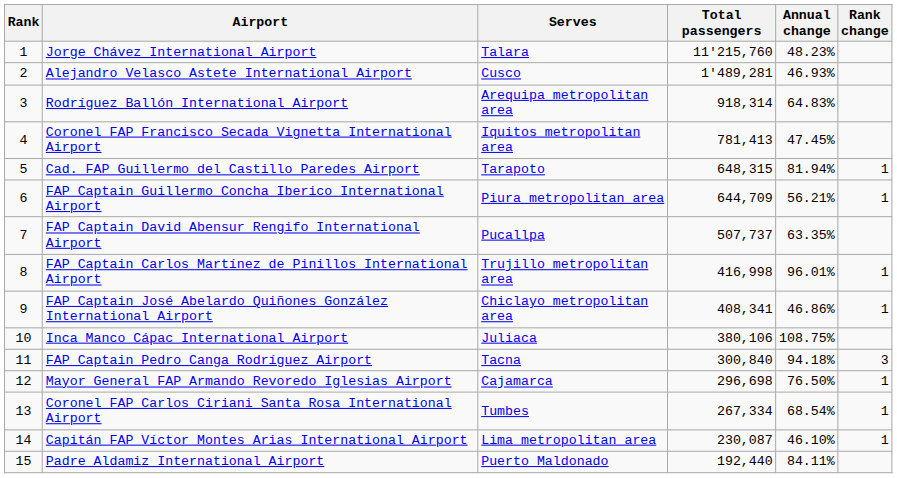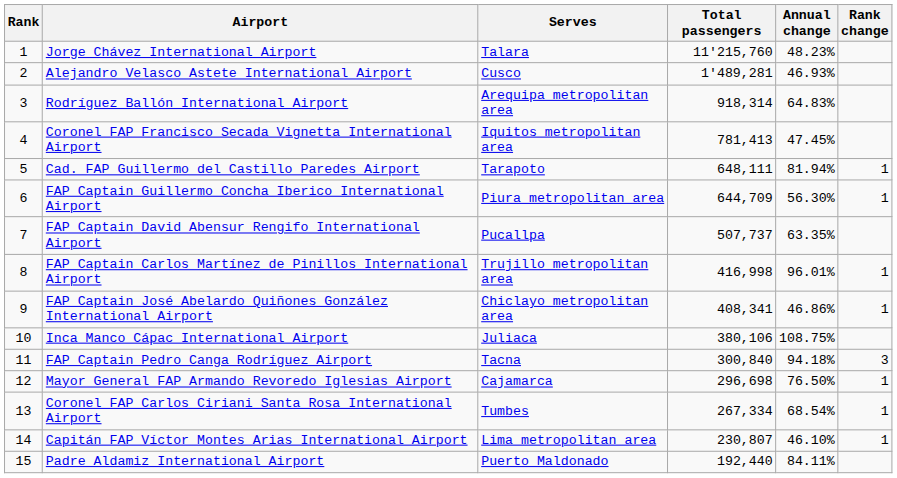Cad. FAP Guillermo del Castillo Paredes Airport | Total passengers: 648,315 -> 648,111
FAP Captain Guillermo Concha Iberico International Airport | Annual change: 56.21% -> 56.30%
Capitán FAP Víctor Montes Arias International Airport | Total passengers: 230,087 -> 230,807
